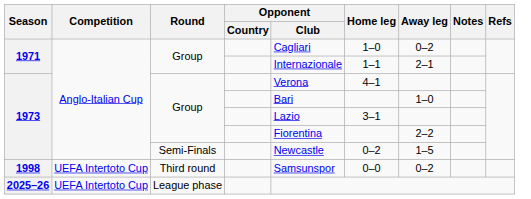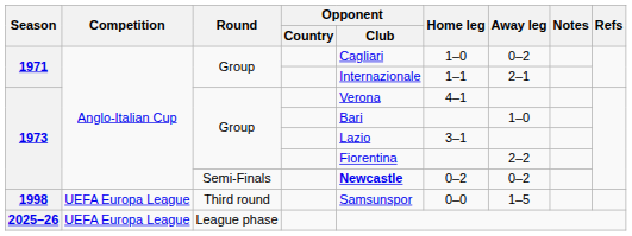1973 / Semi-Finals | Opponent / Club: normal -> bold
1973 / Semi-Finals | Away leg: 1–5 -> 0–2
1998 | Competition: UEFA Intertoto Cup -> UEFA Europa League
1998 | Away leg: 0–2 -> 1–5
2025–26 | Competition: UEFA Intertoto Cup -> UEFA Europa League
